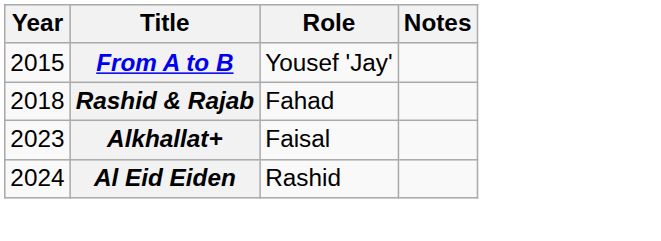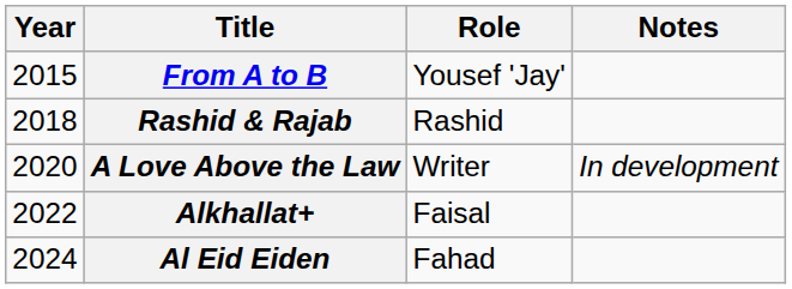Rashid & Rajab | Role: Fahad -> Rashid
+ row: 2020 | A Love Above the Law | Writer | In development
Alkhallat+ | Year: 2023 -> 2022
Al Eid Eiden | Role: Rashid -> Fahad
